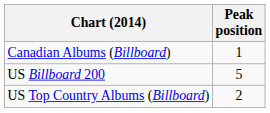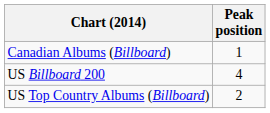US Billboard 200 | Peak position: 5 -> 4
